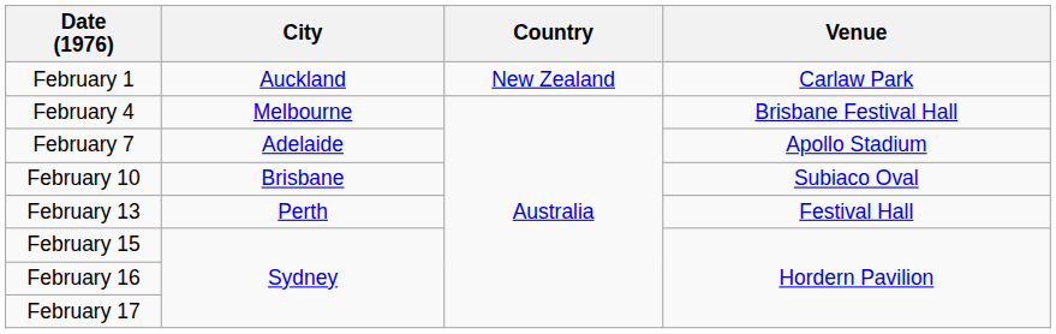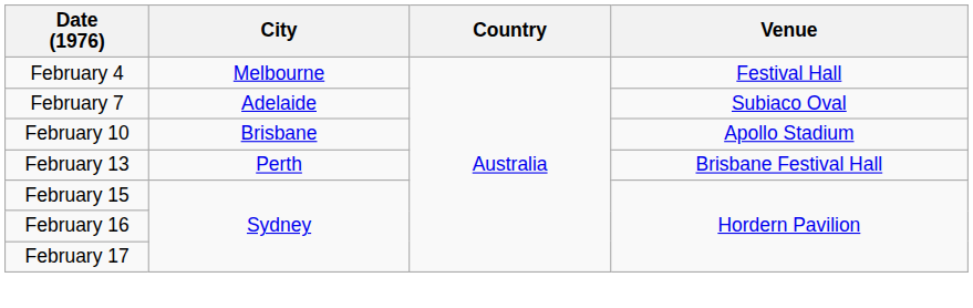- row: February 1 | Auckland | New Zealand | Carlaw Park
February 4 | Venue: Brisbane Festival Hall -> Festival Hall
February 7 | Venue: Apollo Stadium -> Subiaco Oval
February 10 | Venue: Subiaco Oval -> Apollo Stadium
February 13 | Venue: Festival Hall -> Brisbane Festival Hall
